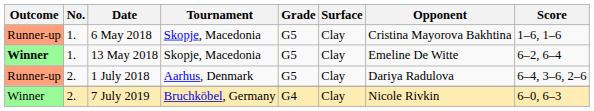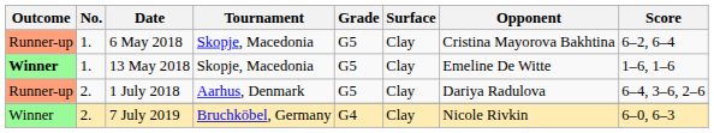6 May 2018 | Score: 1–6, 1–6 -> 6–2, 6–4
13 May 2018 | Score: 6–2, 6–4 -> 1–6, 1–6
